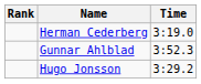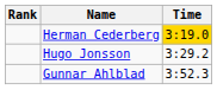Herman Cederberg | Time: no background -> gold background
rows swapped: Hugo Jonsson <-> Gunnar Ahlblad
